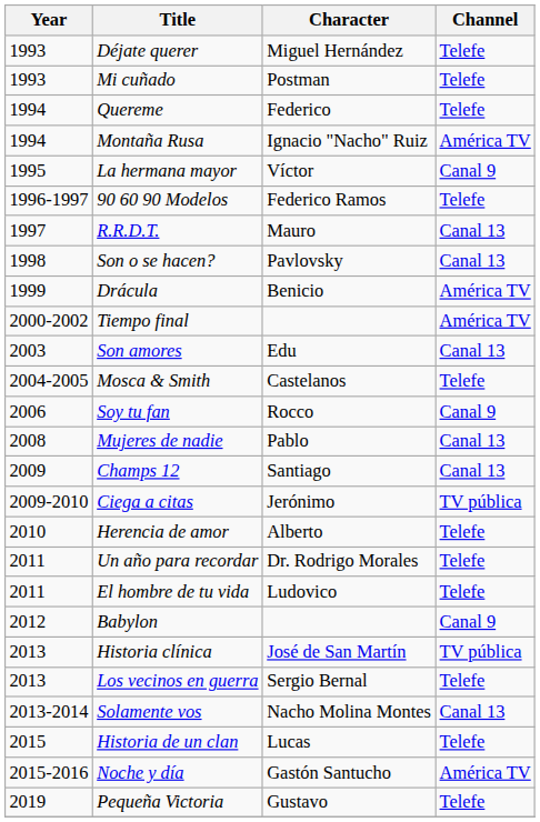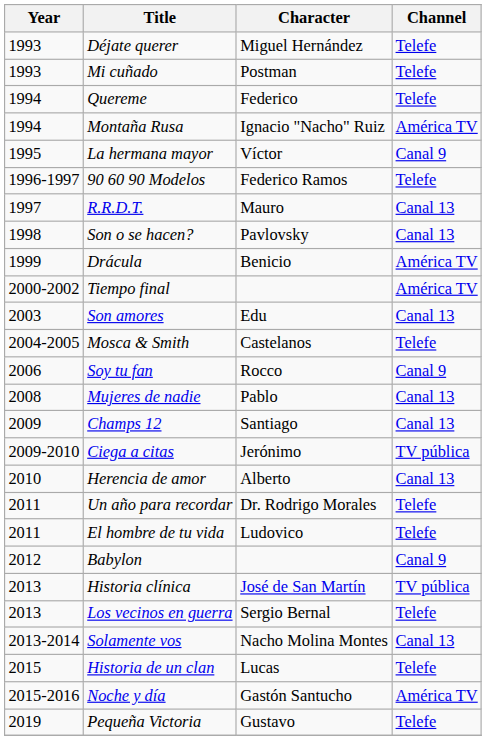Herencia de amor | Channel: Telefe -> Canal 13
